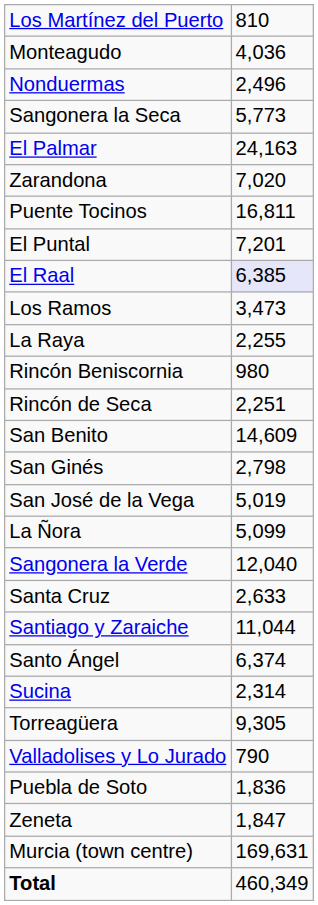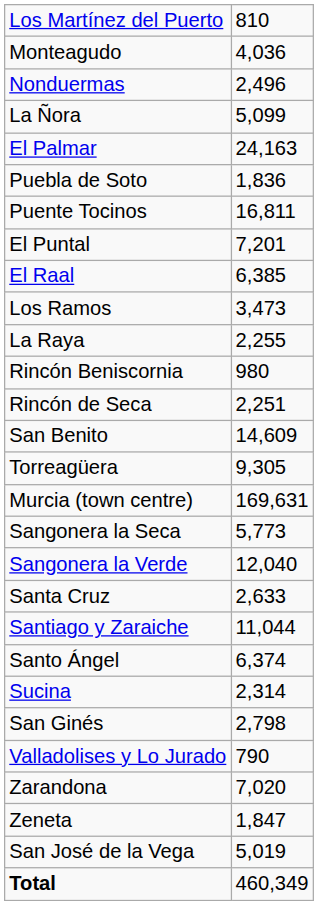rows swapped: La Ñora <-> Sangonera la Seca
rows swapped: Puebla de Soto <-> Zarandona
El Raal | column 2: lavender background -> no background
rows swapped: San Ginés <-> Torreagüera
rows swapped: San José de la Vega <-> Murcia (town centre)
